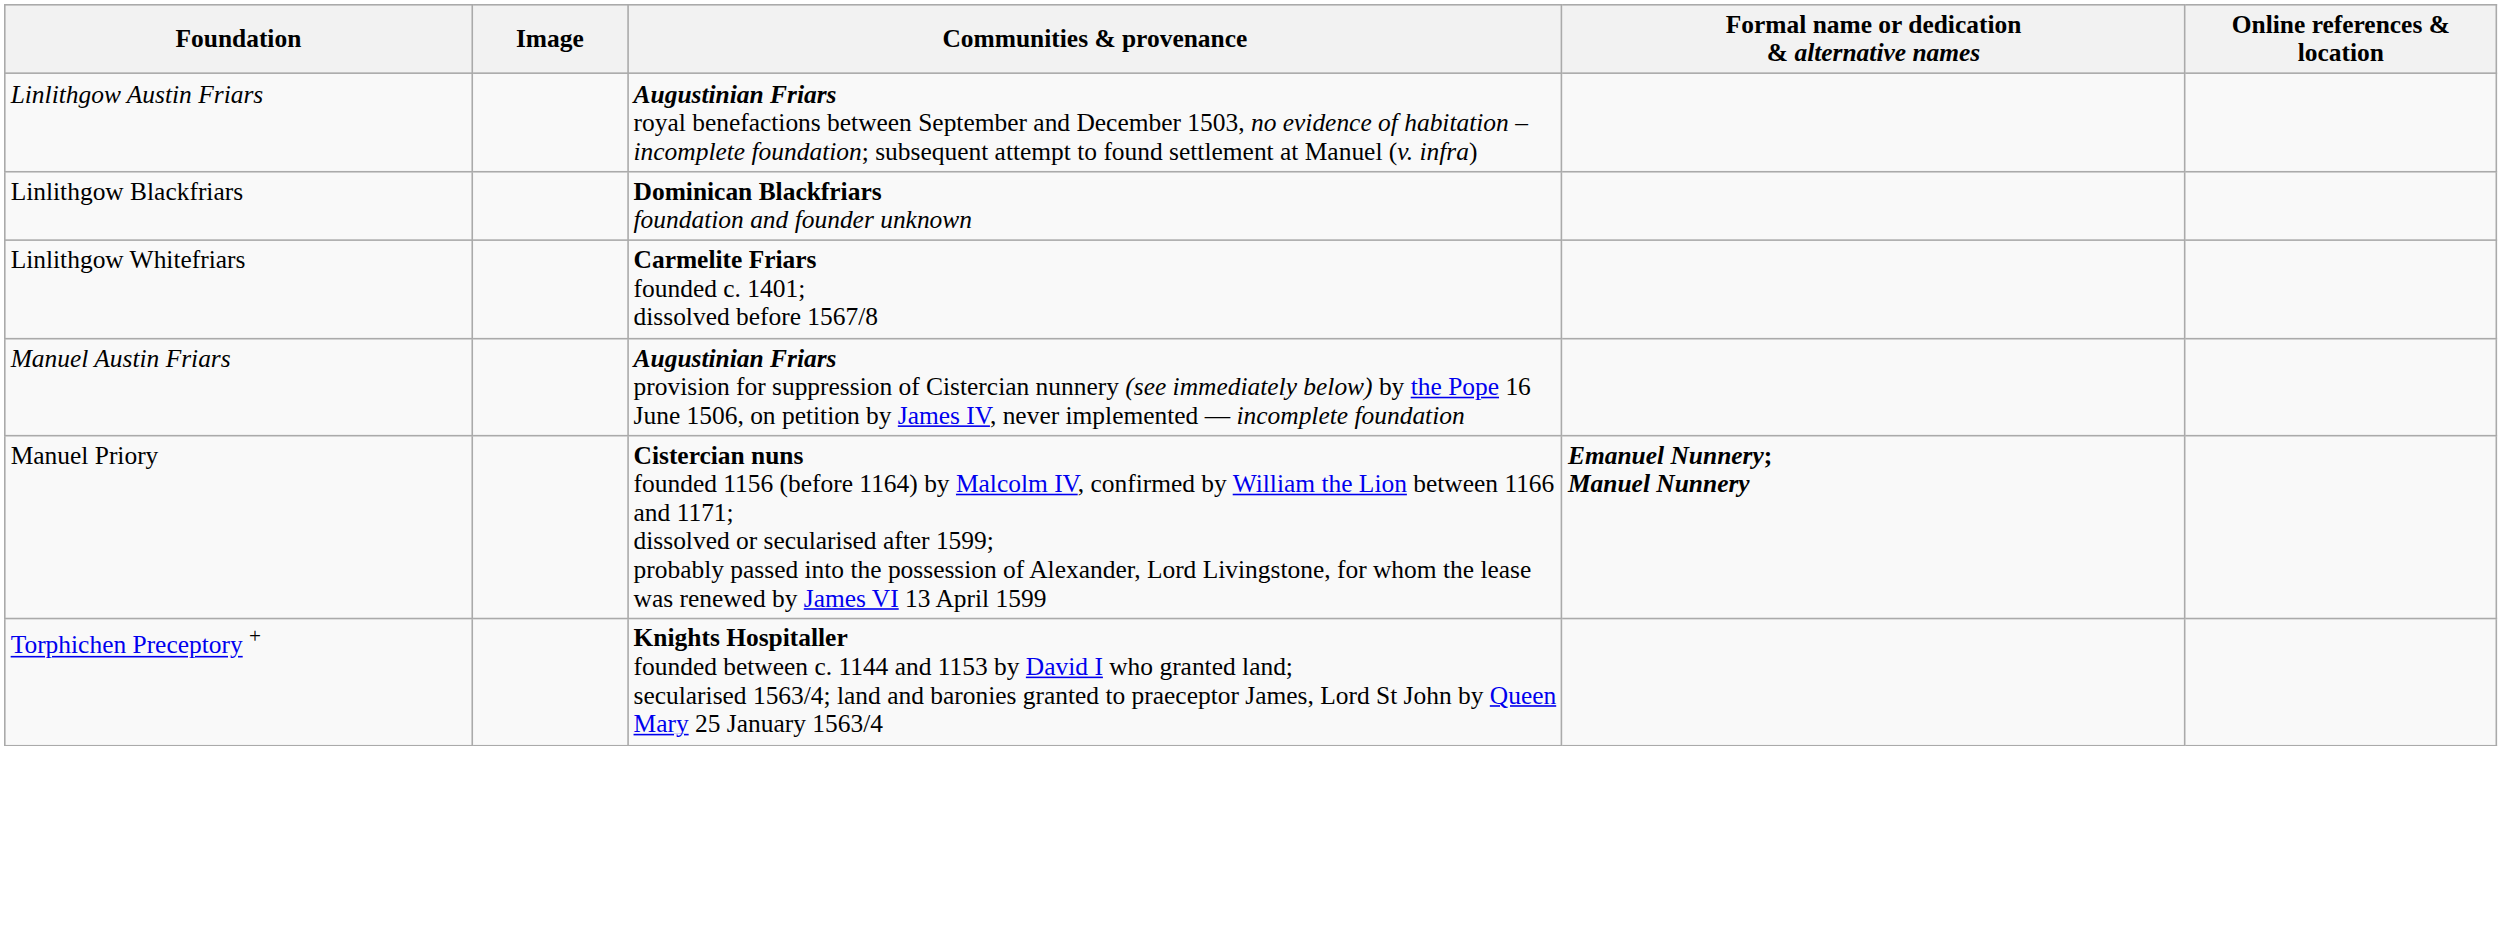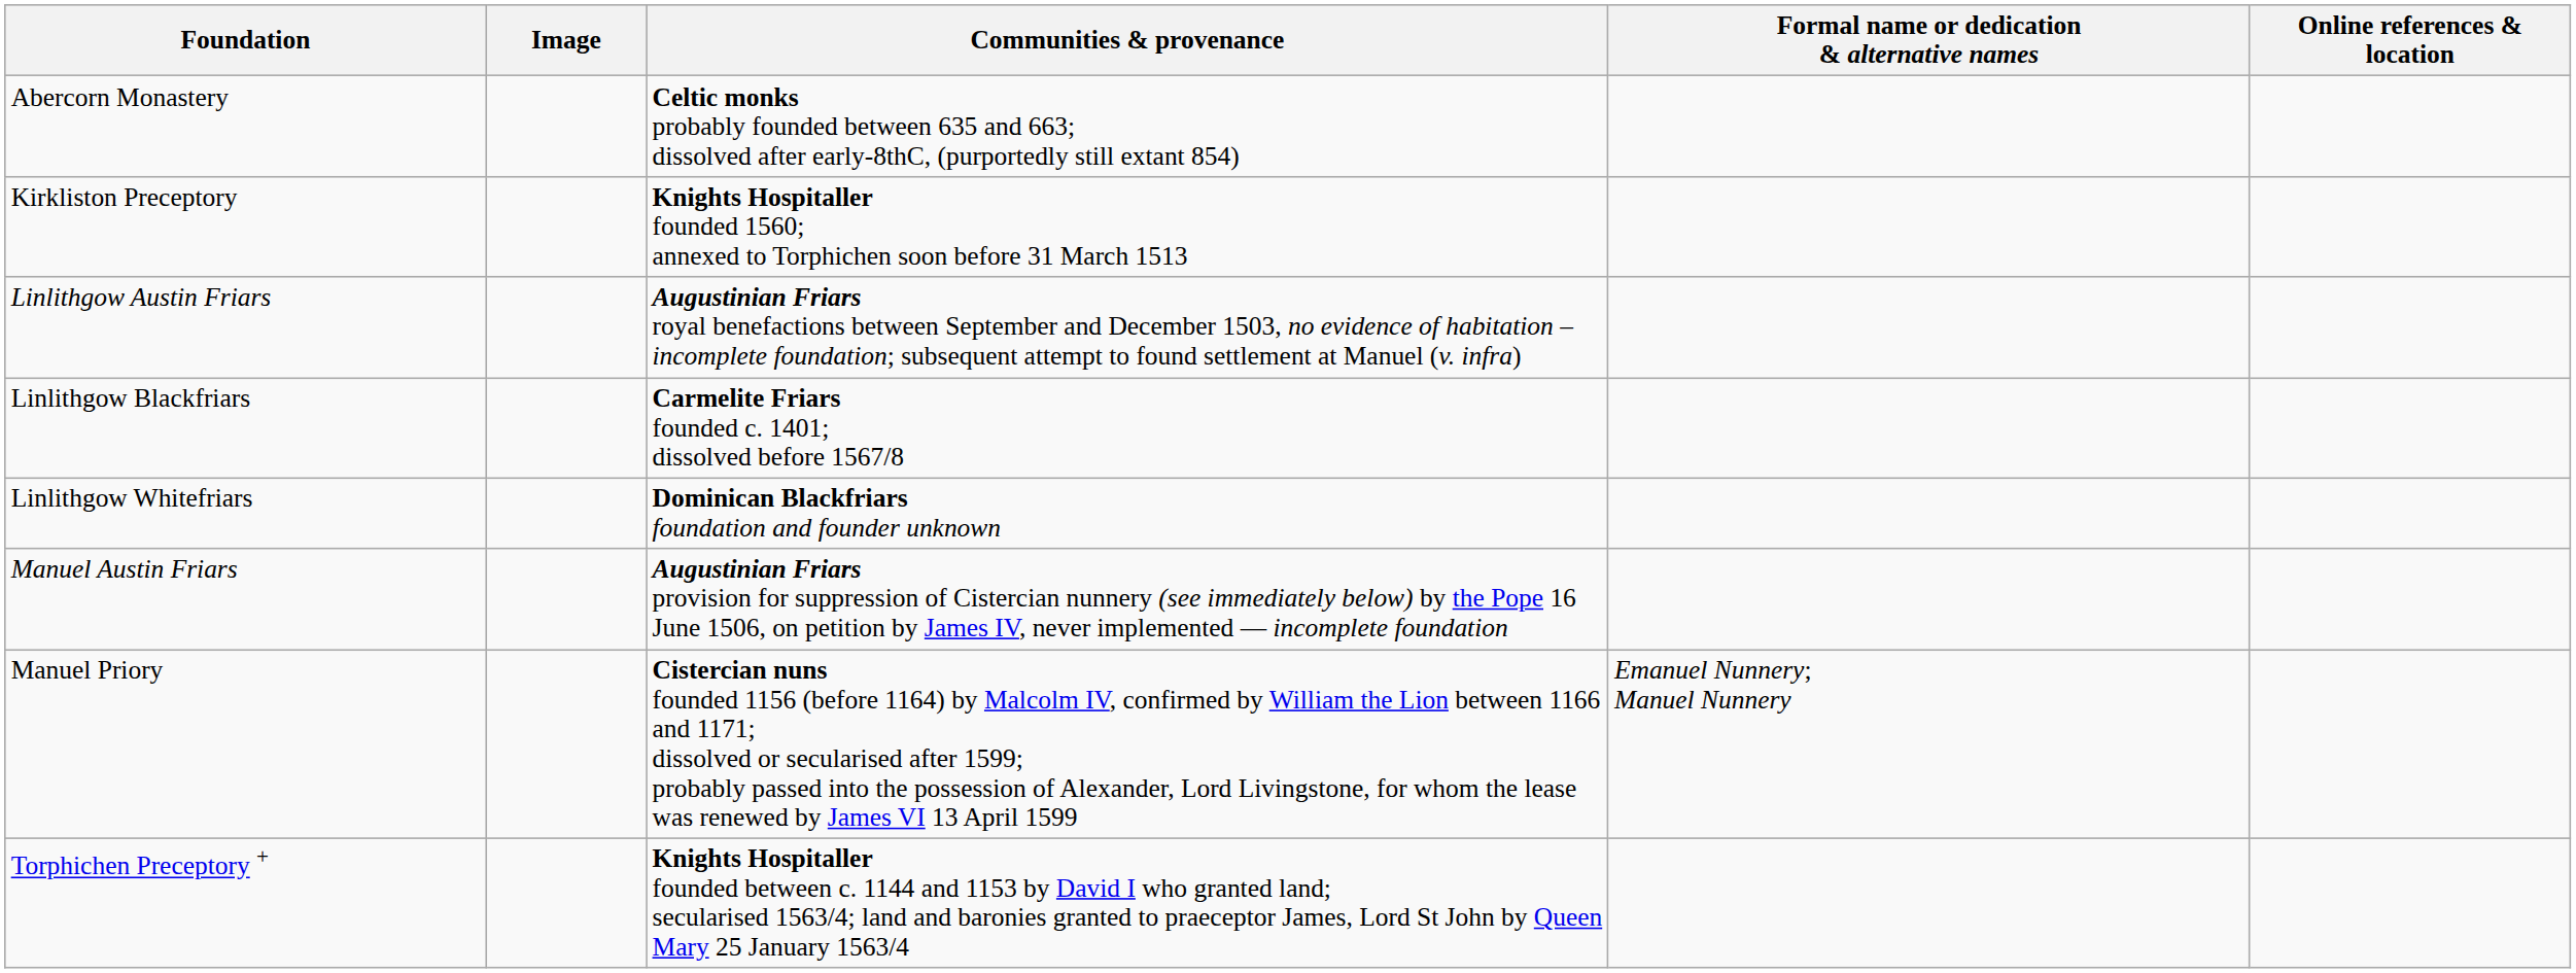+ row: Abercorn Monastery | Celtic monks probably founded between 635 and 663; dissolved after early-8thC, (purportedly still extant 854)
+ row: Kirkliston Preceptory | Knights Hospitaller founded 1560; annexed to Torphichen soon before 31 March 1513
Linlithgow Blackfriars | Communities & provenance: Dominican Blackfriars foundation and founder unknown -> Carmelite Friars founded c. 1401; dissolved before 1567/8
Linlithgow Whitefriars | Communities & provenance: Carmelite Friars founded c. 1401; dissolved before 1567/8 -> Dominican Blackfriars foundation and founder unknown
Manuel Priory | Formal name or dedication & alternative names: bold -> normal
